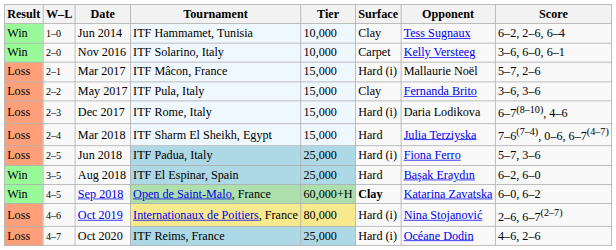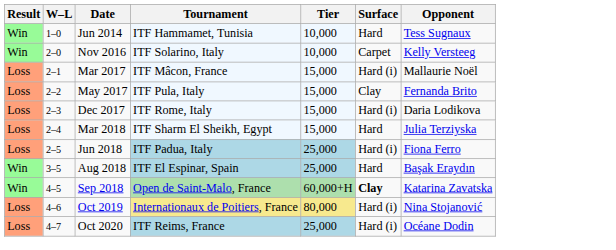- column: Score | 6–2, 2–6, 6–4 | 3–6, 6–0, 6–1 | 5–7, 2–6 | 3–6, 3–6 | 6–7(8–10), 4–6 | 7–6(7–4), 0–6, 6–7(4–7) | 5–7, 3–6 | 6–2, 6–0 | 6–0, 6–2 | 2–6, 6–7(2–7) | 4–6, 2–6
Jun 2014 | Surface: Clay -> Hard
